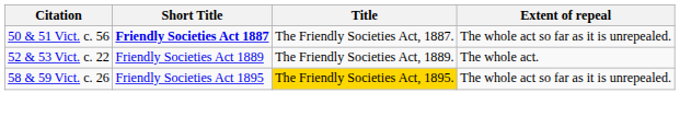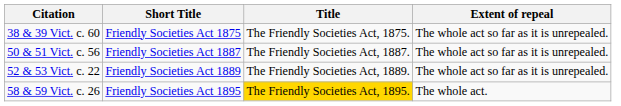+ row: 38 & 39 Vict. c. 60 | Friendly Societies Act 1875 | The Friendly Societies Act, 1875. | The whole act so far as it is unrepealed.
50 & 51 Vict. c. 56 | Short Title: bold -> normal
52 & 53 Vict. c. 22 | Extent of repeal: The whole act. -> The whole act so far as it is unrepealed.
58 & 59 Vict. c. 26 | Extent of repeal: The whole act so far as it is unrepealed. -> The whole act.
